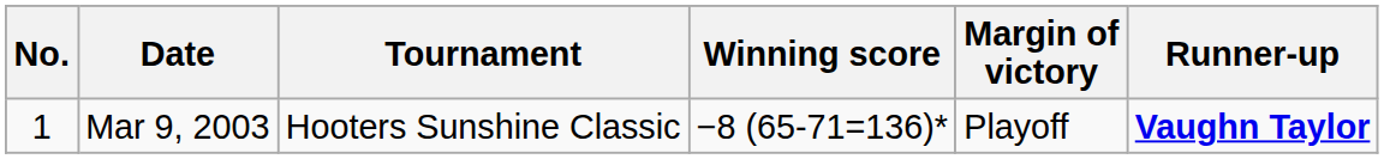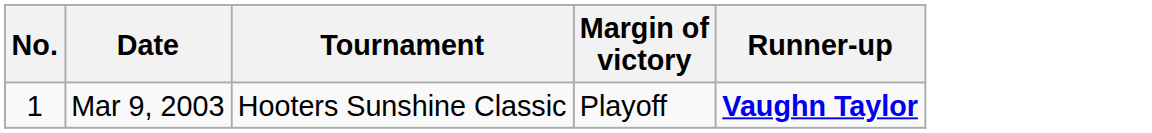- column: Winning score | −8 (65-71=136)*
